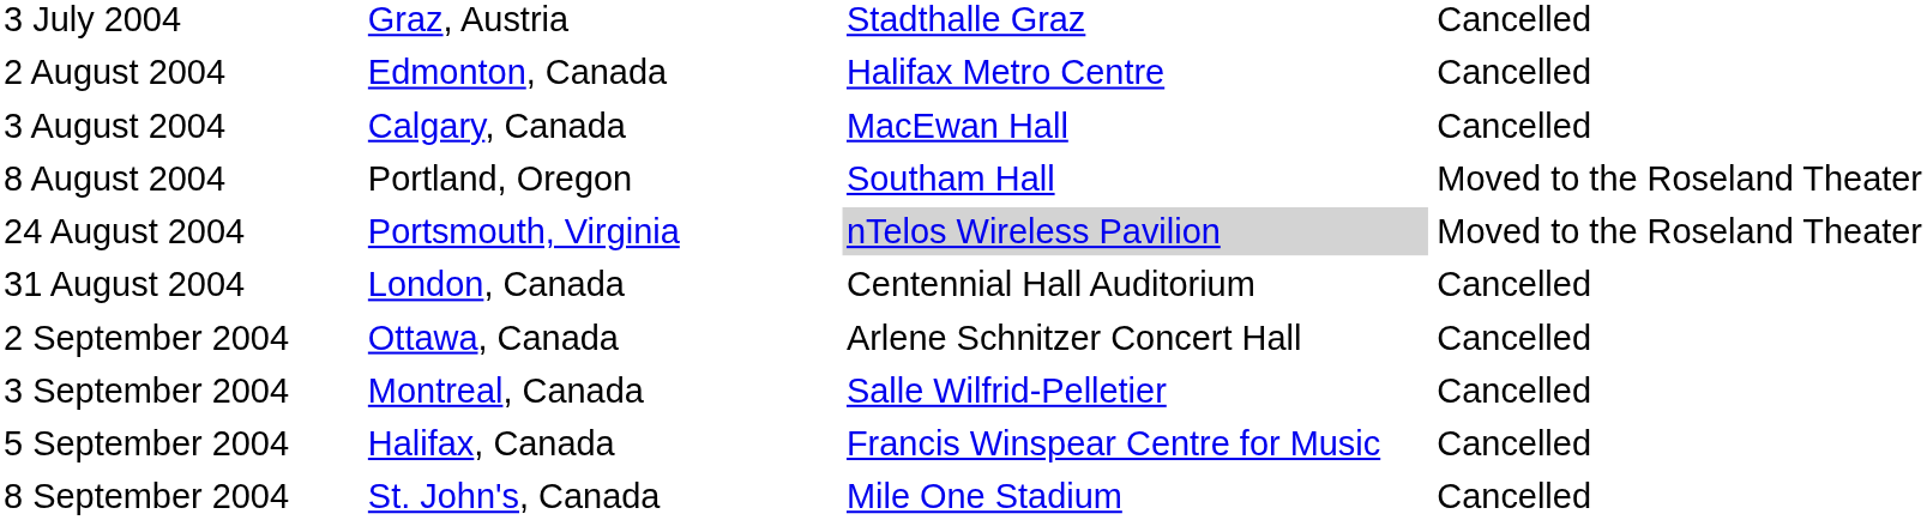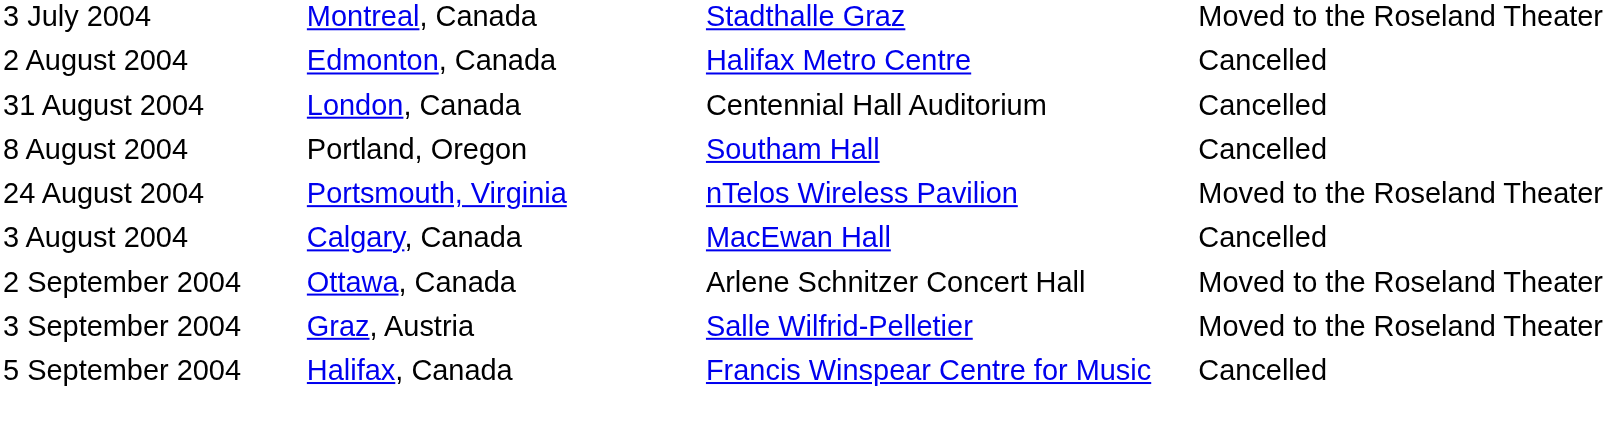3 July 2004 | column 2: Graz, Austria -> Montreal, Canada
3 July 2004 | column 4: Cancelled -> Moved to the Roseland Theater
rows swapped: 3 August 2004 <-> 31 August 2004
8 August 2004 | column 4: Moved to the Roseland Theater -> Cancelled
24 August 2004 | column 3: lightgrey background -> no background
2 September 2004 | column 4: Cancelled -> Moved to the Roseland Theater
3 September 2004 | column 2: Montreal, Canada -> Graz, Austria
3 September 2004 | column 4: Cancelled -> Moved to the Roseland Theater
- row: 8 September 2004 | St. John's, Canada | Mile One Stadium | Cancelled
